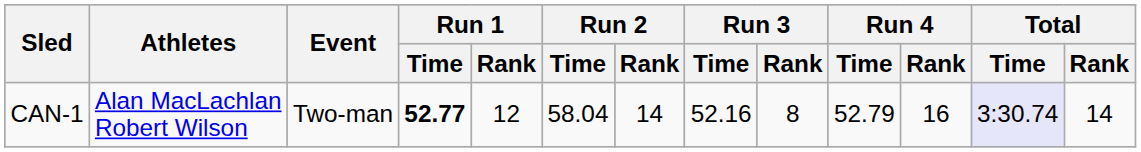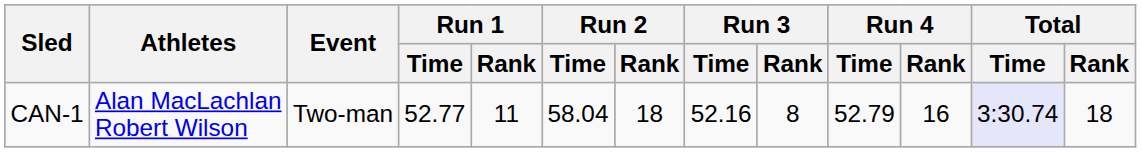CAN-1 | Run 1 / Time: bold -> normal
CAN-1 | Run 1 / Rank: 12 -> 11
CAN-1 | Run 2 / Rank: 14 -> 18
CAN-1 | Total / Rank: 14 -> 18
